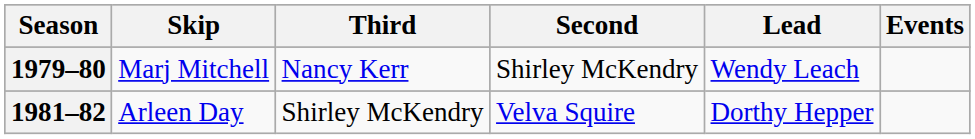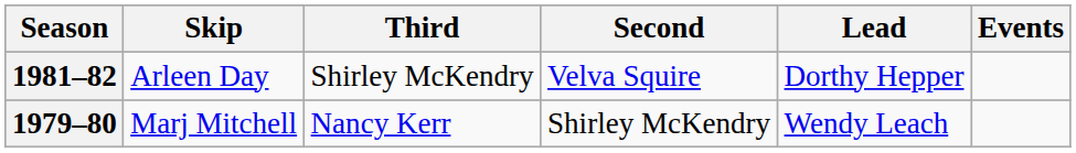rows swapped: 1979–80 <-> 1981–82
